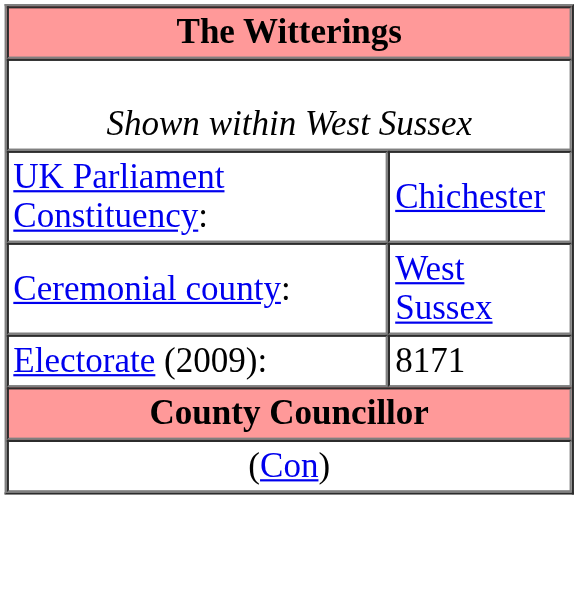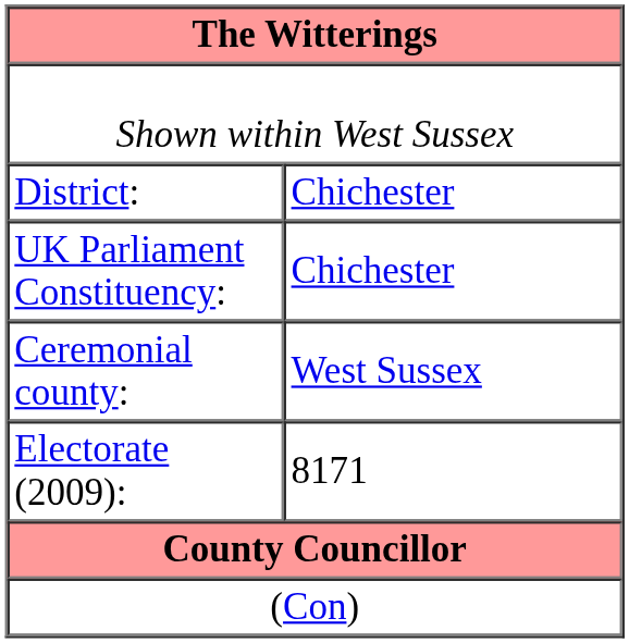+ row: District: | Chichester
